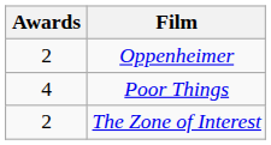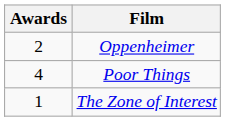The Zone of Interest | Awards: 2 -> 1
